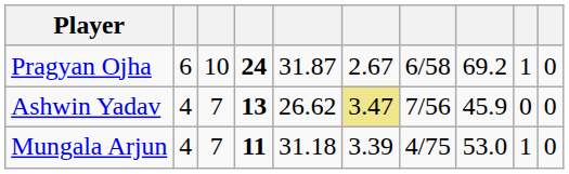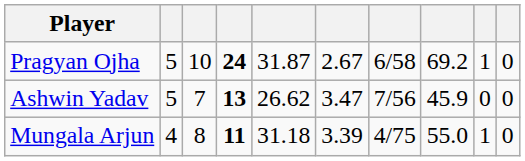Pragyan Ojha | column 2: 6 -> 5
Ashwin Yadav | column 2: 4 -> 5
Ashwin Yadav | column 6: khaki background -> no background
Mungala Arjun | column 3: 7 -> 8
Mungala Arjun | column 8: 53.0 -> 55.0
